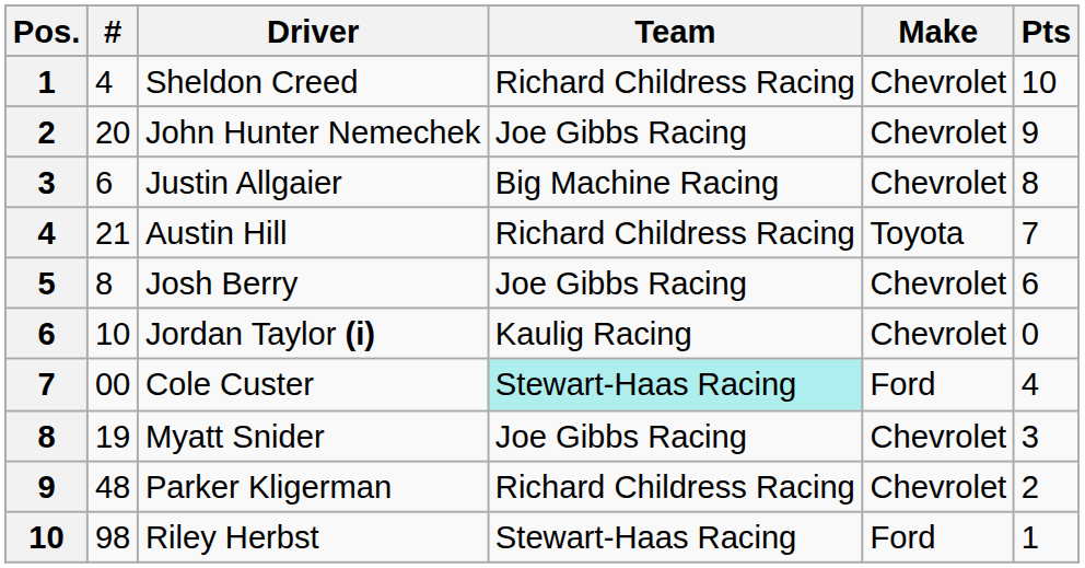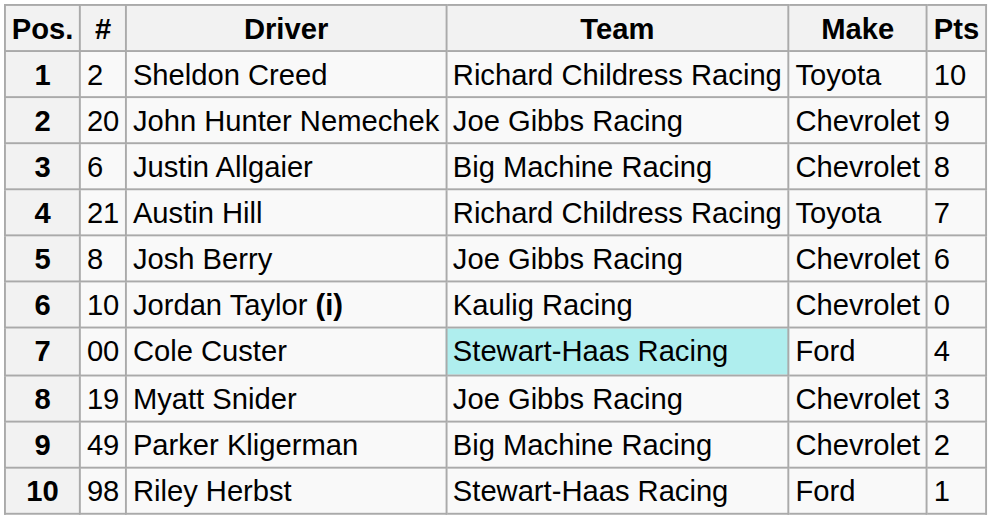Sheldon Creed | #: 4 -> 2
Sheldon Creed | Make: Chevrolet -> Toyota
Parker Kligerman | #: 48 -> 49
Parker Kligerman | Team: Richard Childress Racing -> Big Machine Racing
